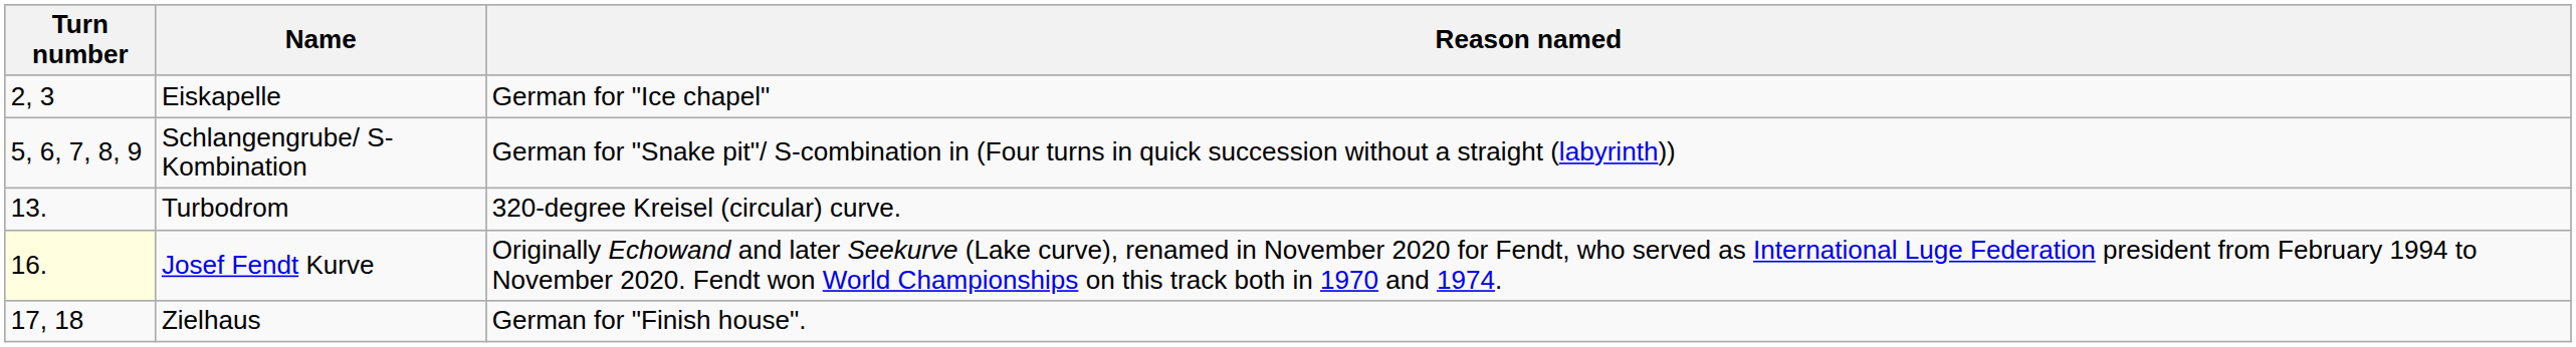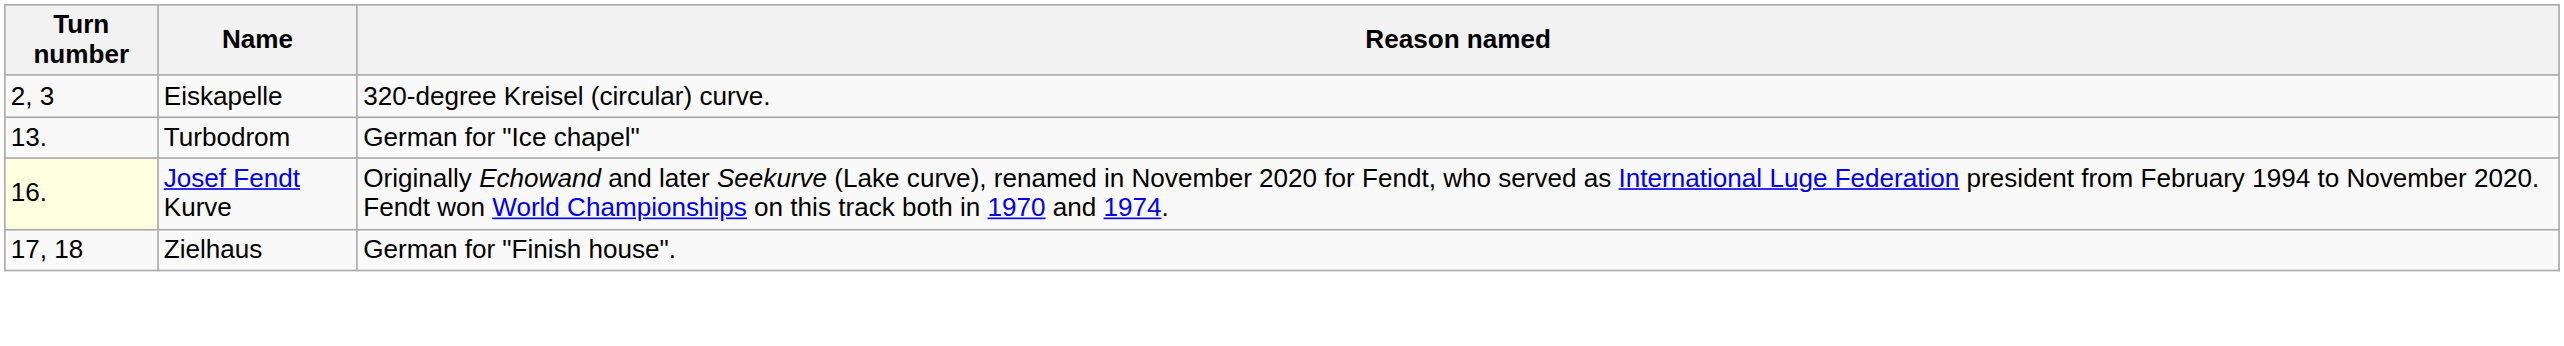Eiskapelle | Reason named: German for "Ice chapel" -> 320-degree Kreisel (circular) curve.
- row: 5, 6, 7, 8, 9 | Schlangengrube/ S-Kombination | German for "Snake pit"/ S-combination in (Four turns in quick succession without a straight (labyrinth))
Turbodrom | Reason named: 320-degree Kreisel (circular) curve. -> German for "Ice chapel"
